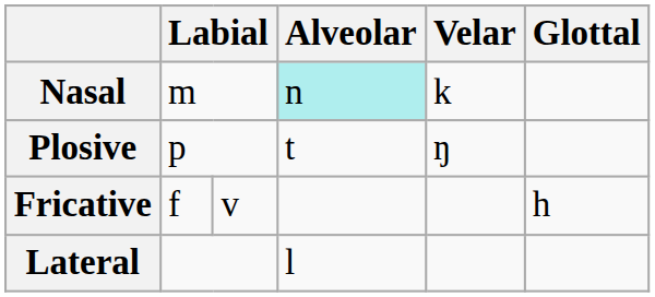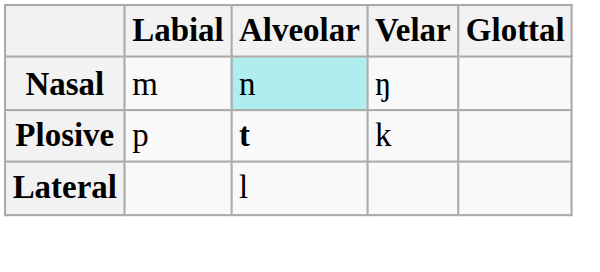Nasal | Velar: k -> ŋ
Plosive | Alveolar: normal -> bold
Plosive | Velar: ŋ -> k
- row: Fricative | f | v | h
